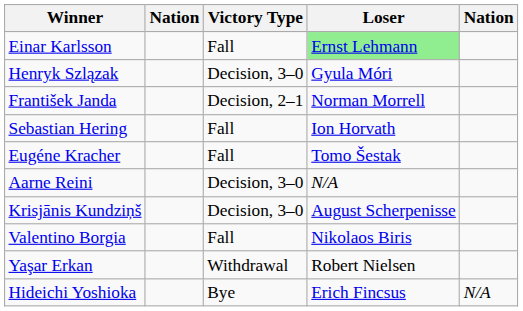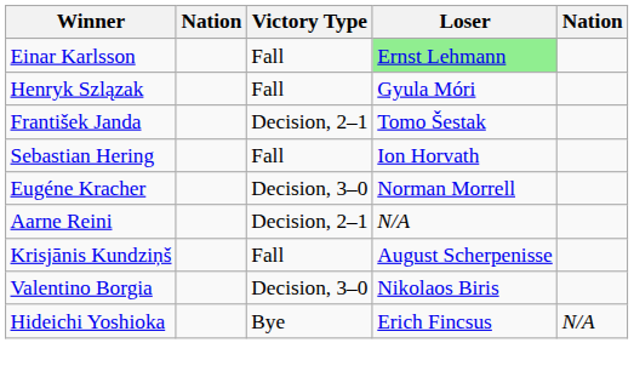Henryk Szlązak | Victory Type: Decision, 3–0 -> Fall
František Janda | Loser: Norman Morrell -> Tomo Šestak
Eugéne Kracher | Victory Type: Fall -> Decision, 3–0
Eugéne Kracher | Loser: Tomo Šestak -> Norman Morrell
Aarne Reini | Victory Type: Decision, 3–0 -> Decision, 2–1
Krisjānis Kundziņš | Victory Type: Decision, 3–0 -> Fall
Valentino Borgia | Victory Type: Fall -> Decision, 3–0
- row: Yaşar Erkan | Withdrawal | Robert Nielsen
